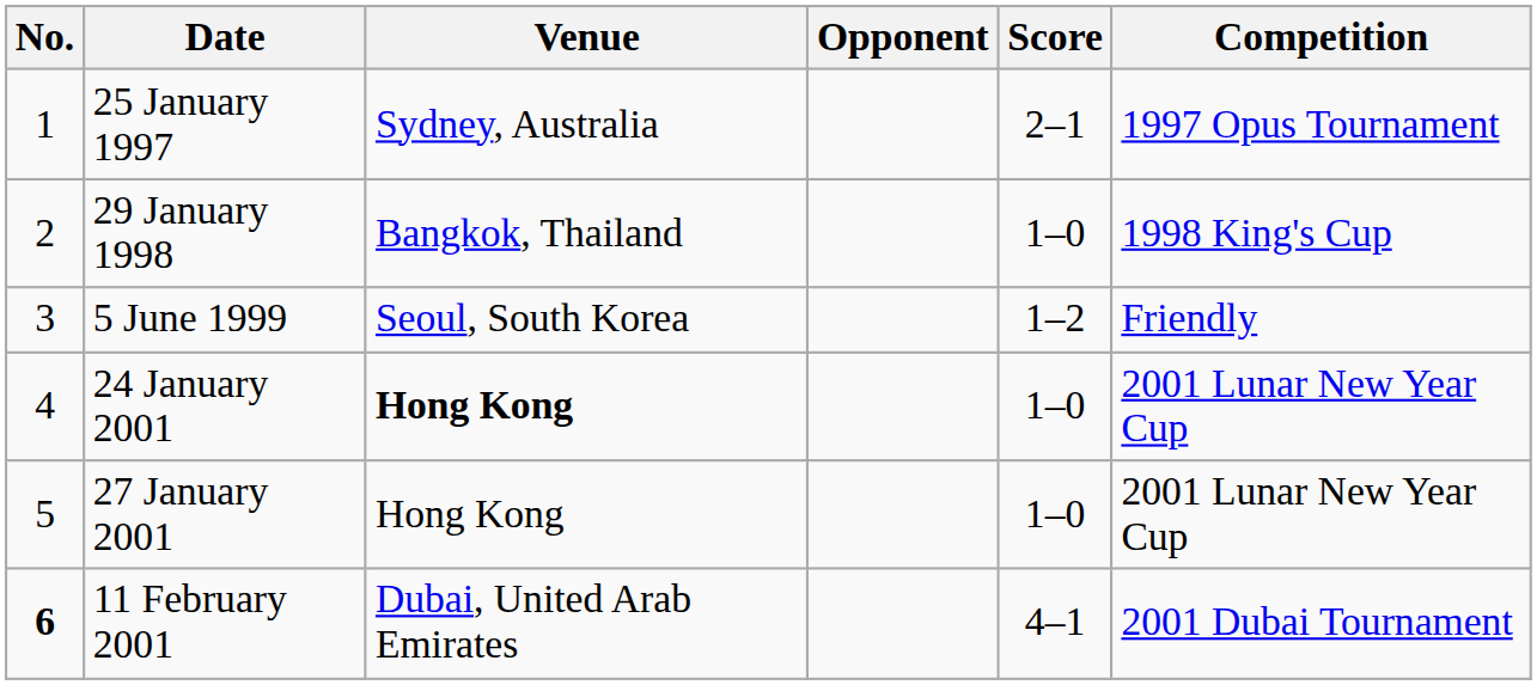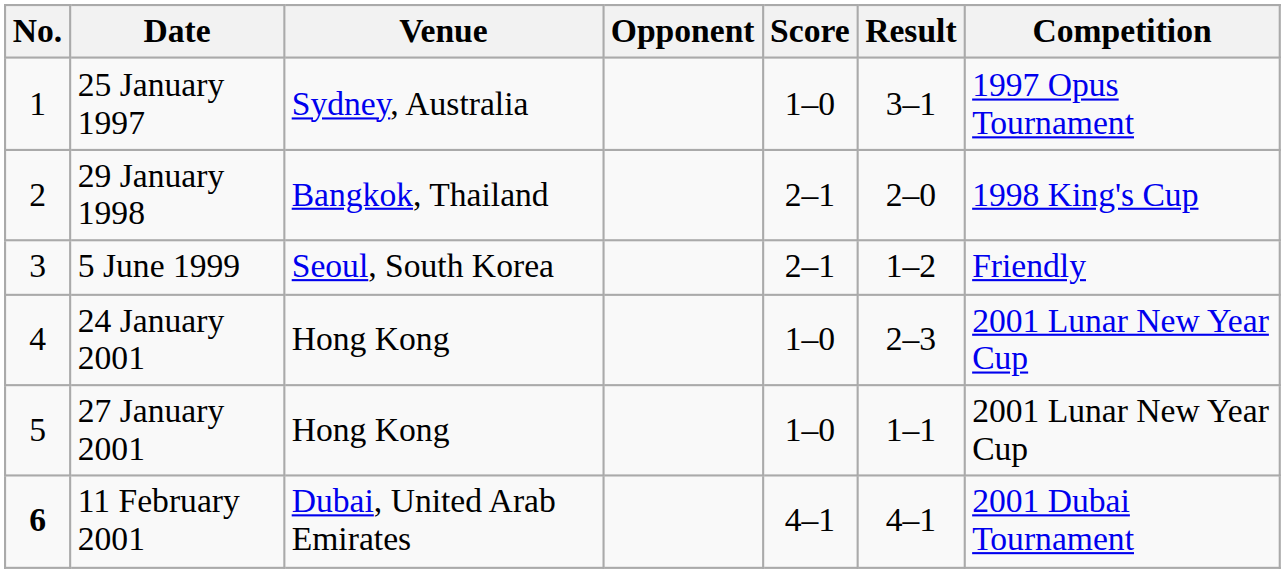+ column: Result | 3–1 | 2–0 | 1–2 | 2–3 | 1–1 | 4–1
25 January 1997 | Score: 2–1 -> 1–0
29 January 1998 | Score: 1–0 -> 2–1
5 June 1999 | Score: 1–2 -> 2–1
24 January 2001 | Venue: bold -> normal
